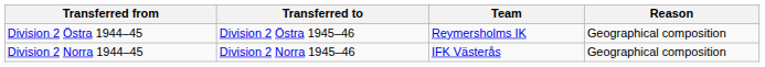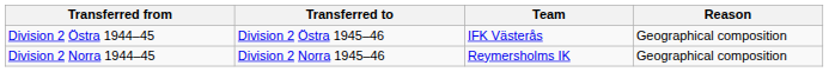Division 2 Östra 1944–45 | Team: Reymersholms IK -> IFK Västerås
Division 2 Norra 1944–45 | Team: IFK Västerås -> Reymersholms IK
